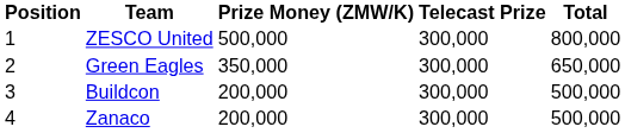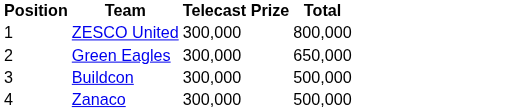- column: Prize Money (ZMW/K) | 500,000 | 350,000 | 200,000 | 200,000
